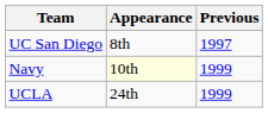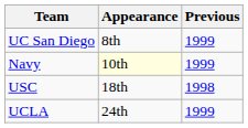UC San Diego | Previous: 1997 -> 1999
+ row: USC | 18th | 1998
